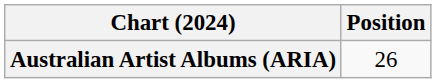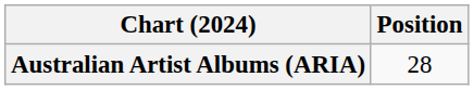Australian Artist Albums (ARIA) | Position: 26 -> 28
